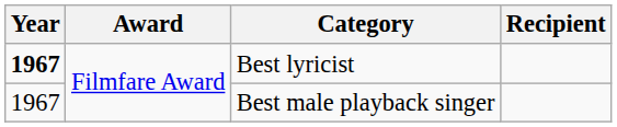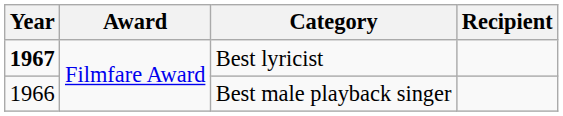Best male playback singer | Year: 1967 -> 1966
